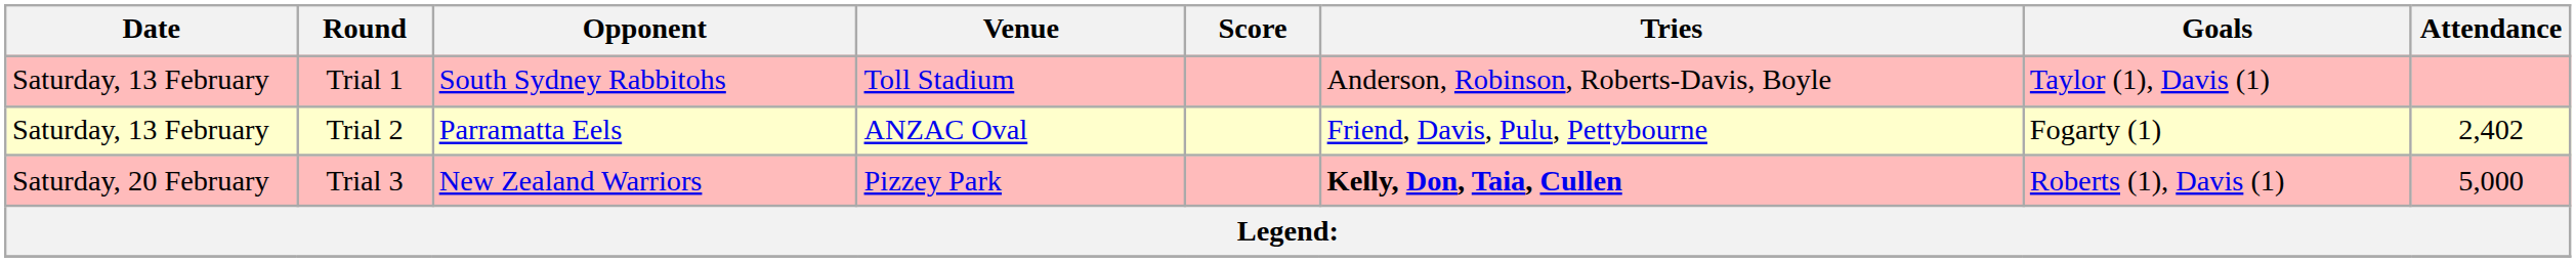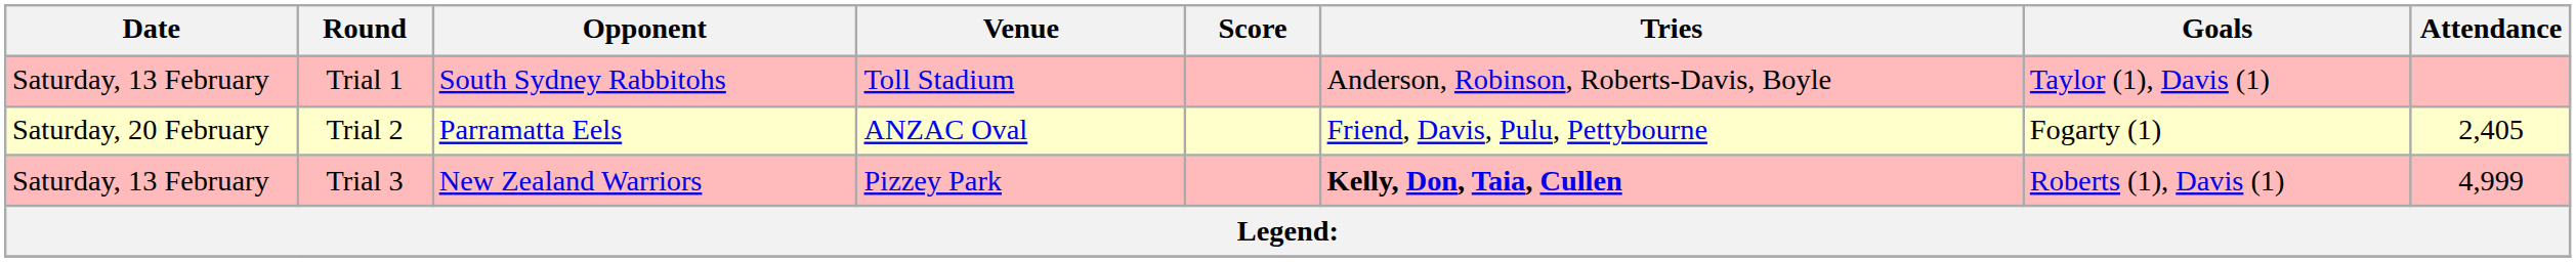Trial 2 | Date: Saturday, 13 February -> Saturday, 20 February
Trial 2 | Attendance: 2,402 -> 2,405
Trial 3 | Date: Saturday, 20 February -> Saturday, 13 February
Trial 3 | Attendance: 5,000 -> 4,999
